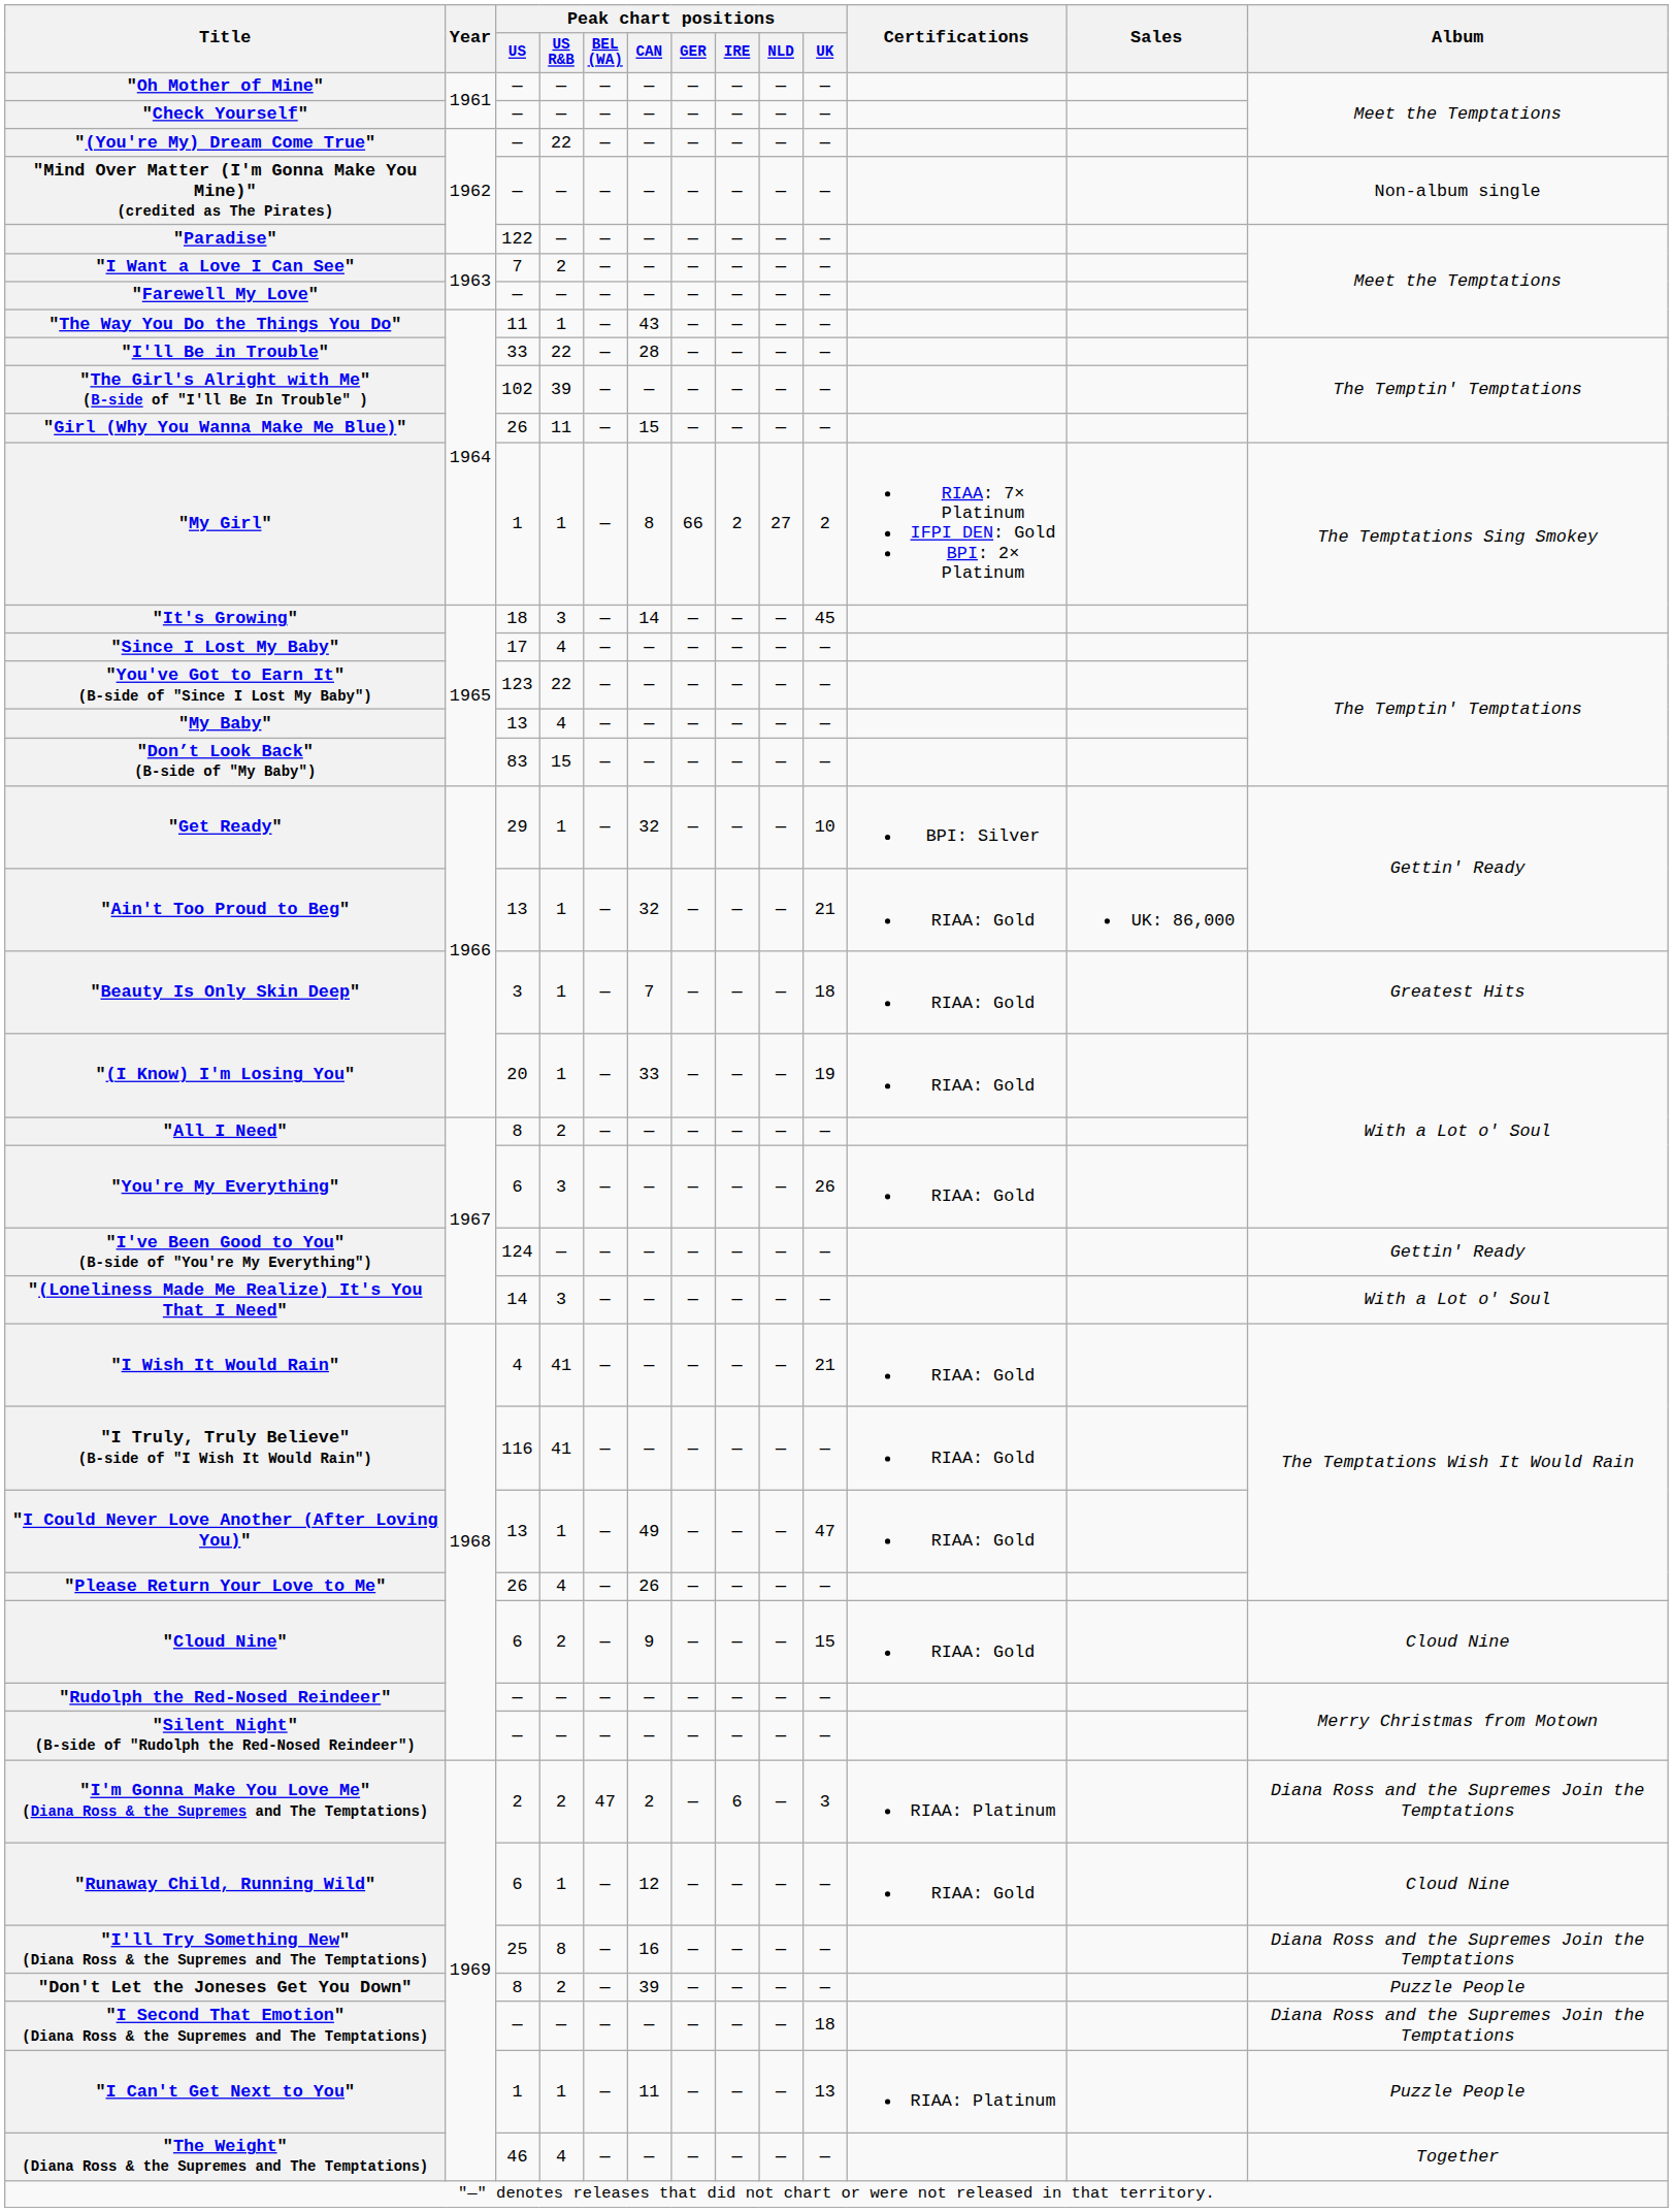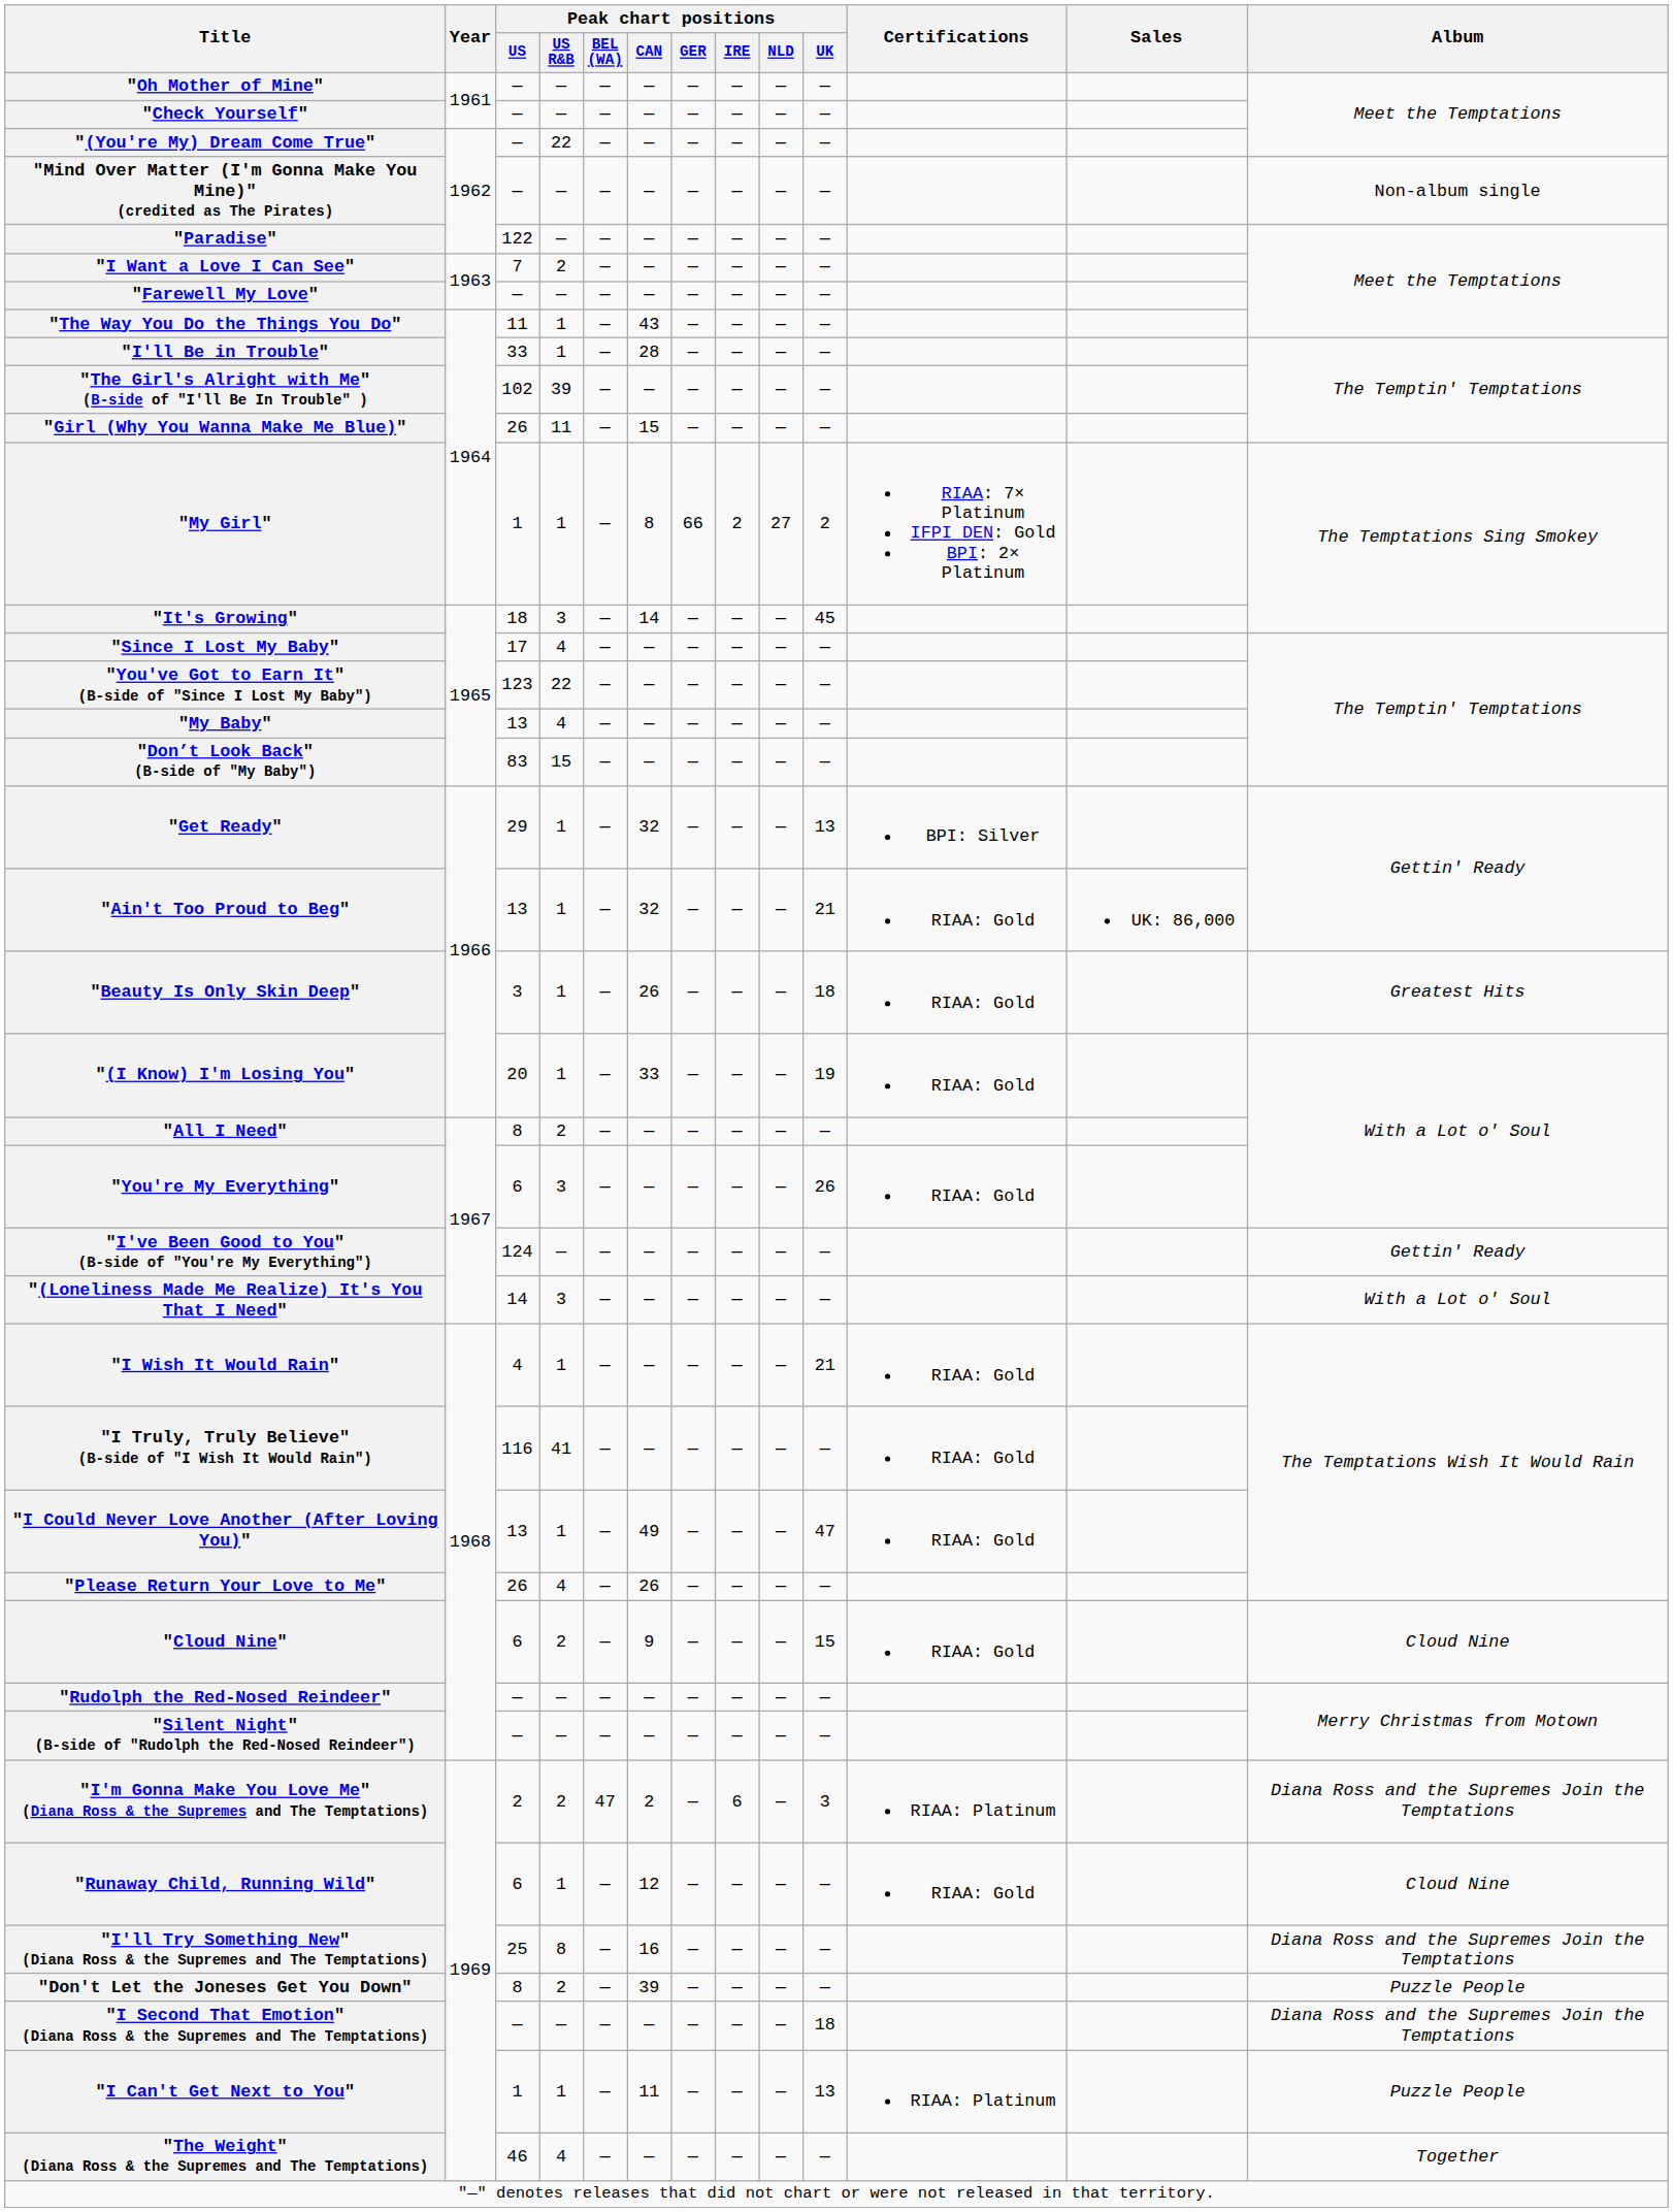"I'll Be in Trouble" | Peak chart positions / US R&B: 22 -> 1
"Get Ready" | Peak chart positions / UK: 10 -> 13
"Beauty Is Only Skin Deep" | Peak chart positions / CAN: 7 -> 26
"I Wish It Would Rain" | Peak chart positions / US R&B: 41 -> 1
